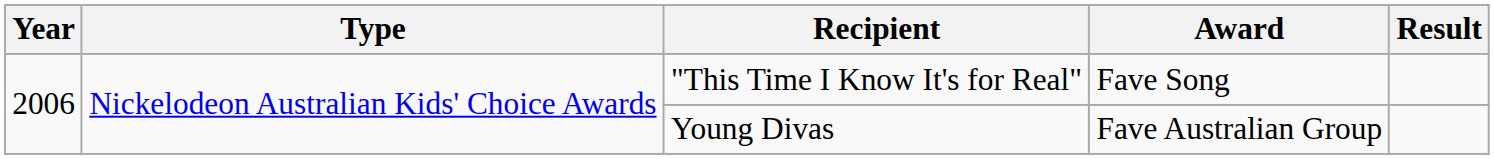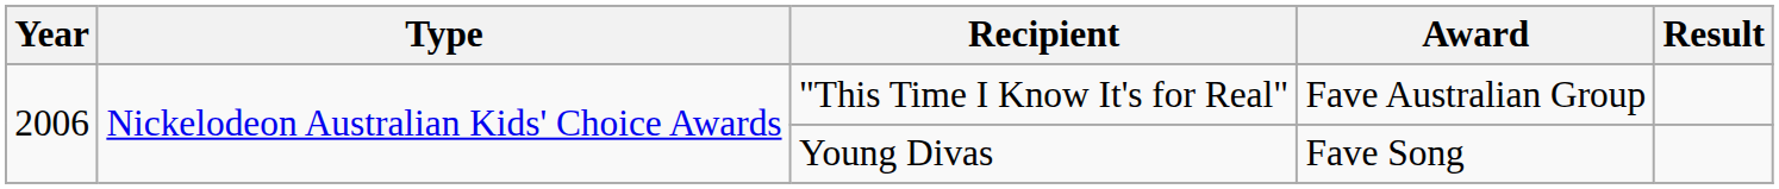"This Time I Know It's for Real" | Award: Fave Song -> Fave Australian Group
Young Divas | Award: Fave Australian Group -> Fave Song
